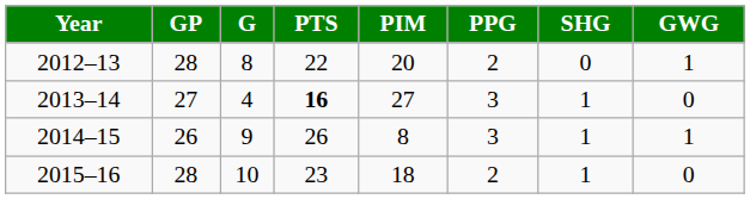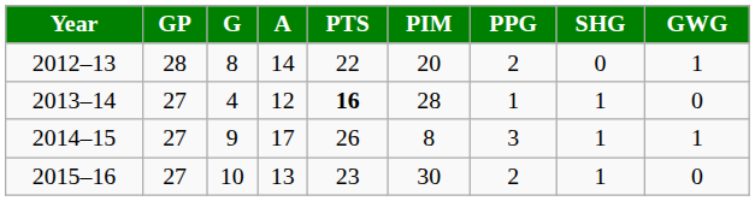+ column: A | 14 | 12 | 17 | 13
2013–14 | PIM: 27 -> 28
2013–14 | PPG: 3 -> 1
2014–15 | GP: 26 -> 27
2015–16 | GP: 28 -> 27
2015–16 | PIM: 18 -> 30
